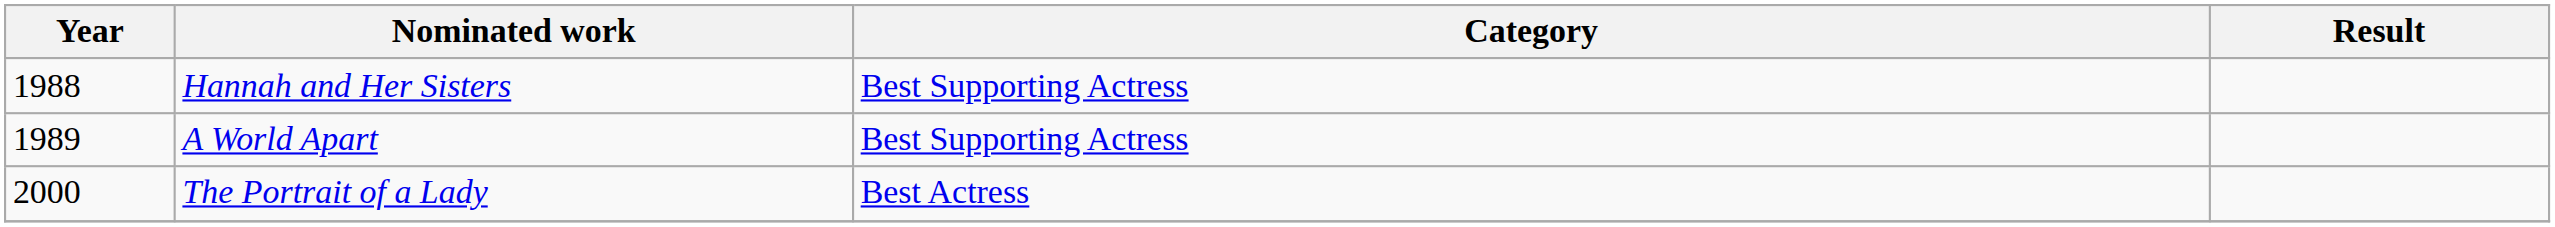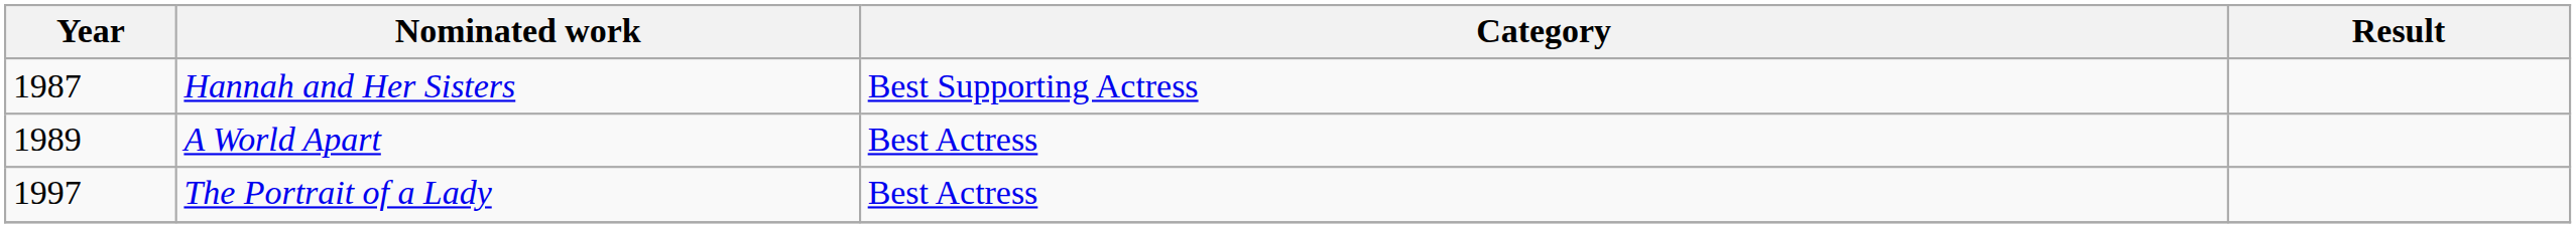Hannah and Her Sisters | Year: 1988 -> 1987
A World Apart | Category: Best Supporting Actress -> Best Actress
The Portrait of a Lady | Year: 2000 -> 1997
